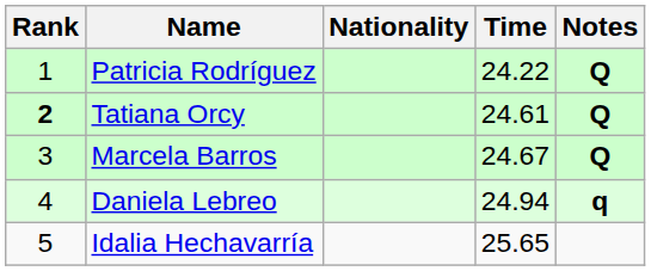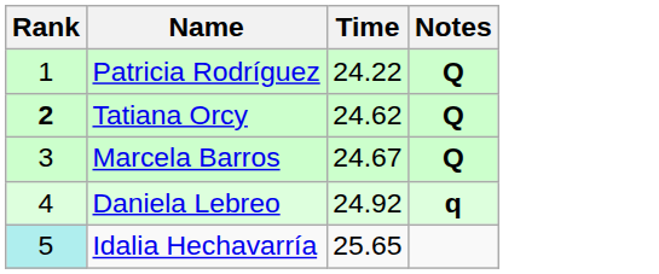- column: Nationality
Tatiana Orcy | Time: 24.61 -> 24.62
Daniela Lebreo | Time: 24.94 -> 24.92
Idalia Hechavarría | Rank: no background -> paleturquoise background
